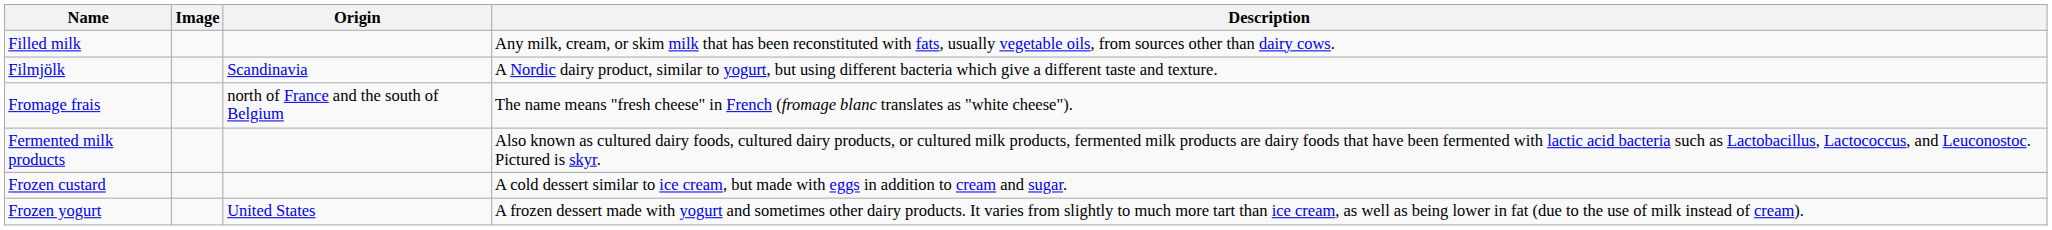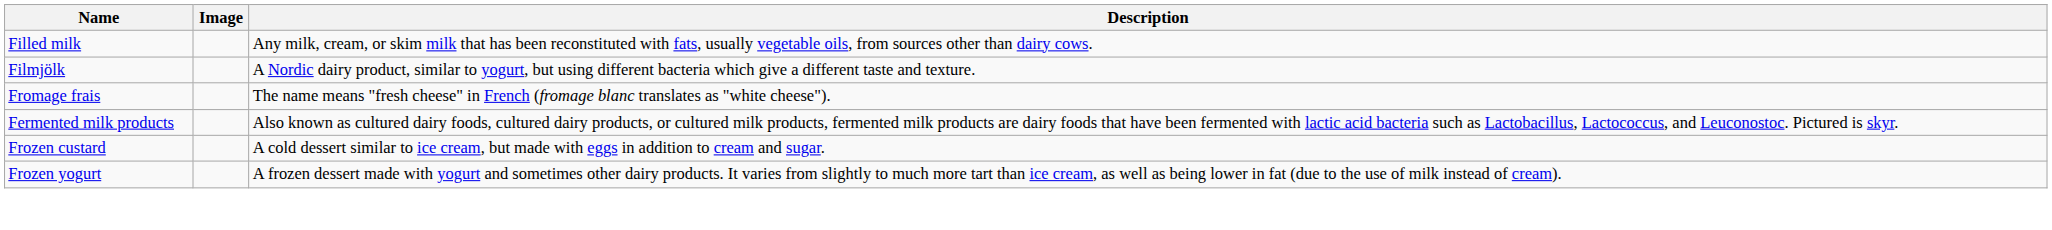- column: Origin | Scandinavia | north of France and the south of Belgium | United States
